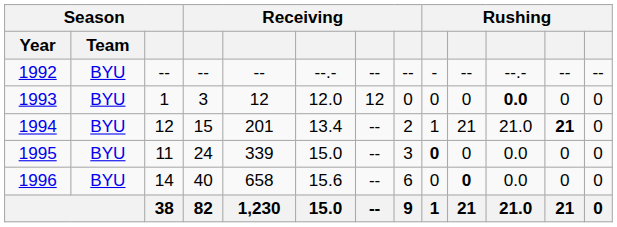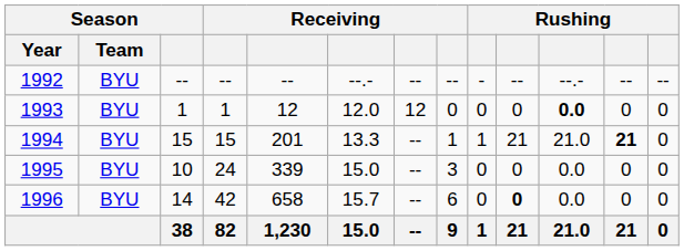1993 | column 4: 3 -> 1
1994 | Season: 12 -> 15
1994 | column 6: 13.4 -> 13.3
1994 | column 8: 2 -> 1
1995 | Season: 11 -> 10
1995 | column 9: bold -> normal
1996 | column 4: 40 -> 42
1996 | column 6: 15.6 -> 15.7
